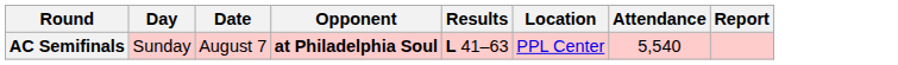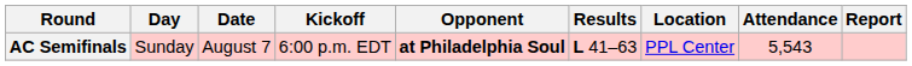+ column: Kickoff | 6:00 p.m. EDT
AC Semifinals | Attendance: 5,540 -> 5,543
